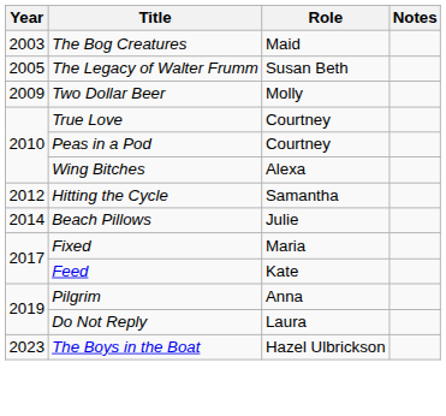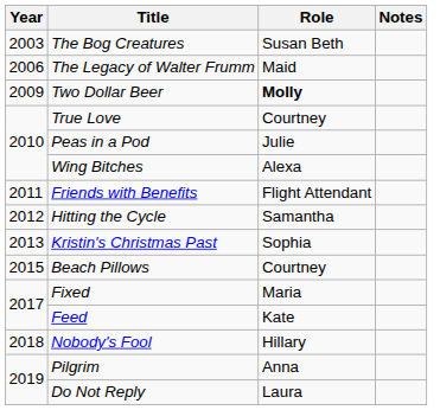The Bog Creatures | Role: Maid -> Susan Beth
The Legacy of Walter Frumm | Year: 2005 -> 2006
The Legacy of Walter Frumm | Role: Susan Beth -> Maid
Two Dollar Beer | Role: normal -> bold
Peas in a Pod | Role: Courtney -> Julie
+ row: 2011 | Friends with Benefits | Flight Attendant
+ row: 2013 | Kristin's Christmas Past | Sophia
Beach Pillows | Year: 2014 -> 2015
Beach Pillows | Role: Julie -> Courtney
+ row: 2018 | Nobody's Fool | Hillary
- row: 2023 | The Boys in the Boat | Hazel Ulbrickson
